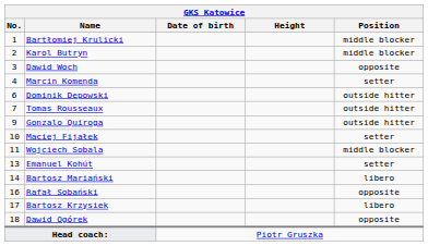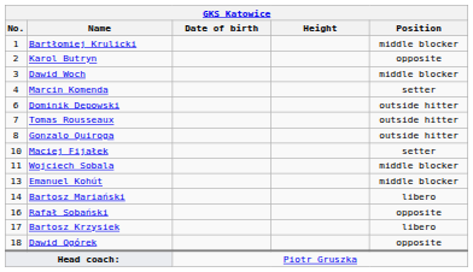Karol Butryn | Position: middle blocker -> opposite
Dawid Woch | Position: opposite -> middle blocker
Gonzalo Quiroga | No.: 9 -> 8
Emanuel Kohút | Position: setter -> middle blocker
